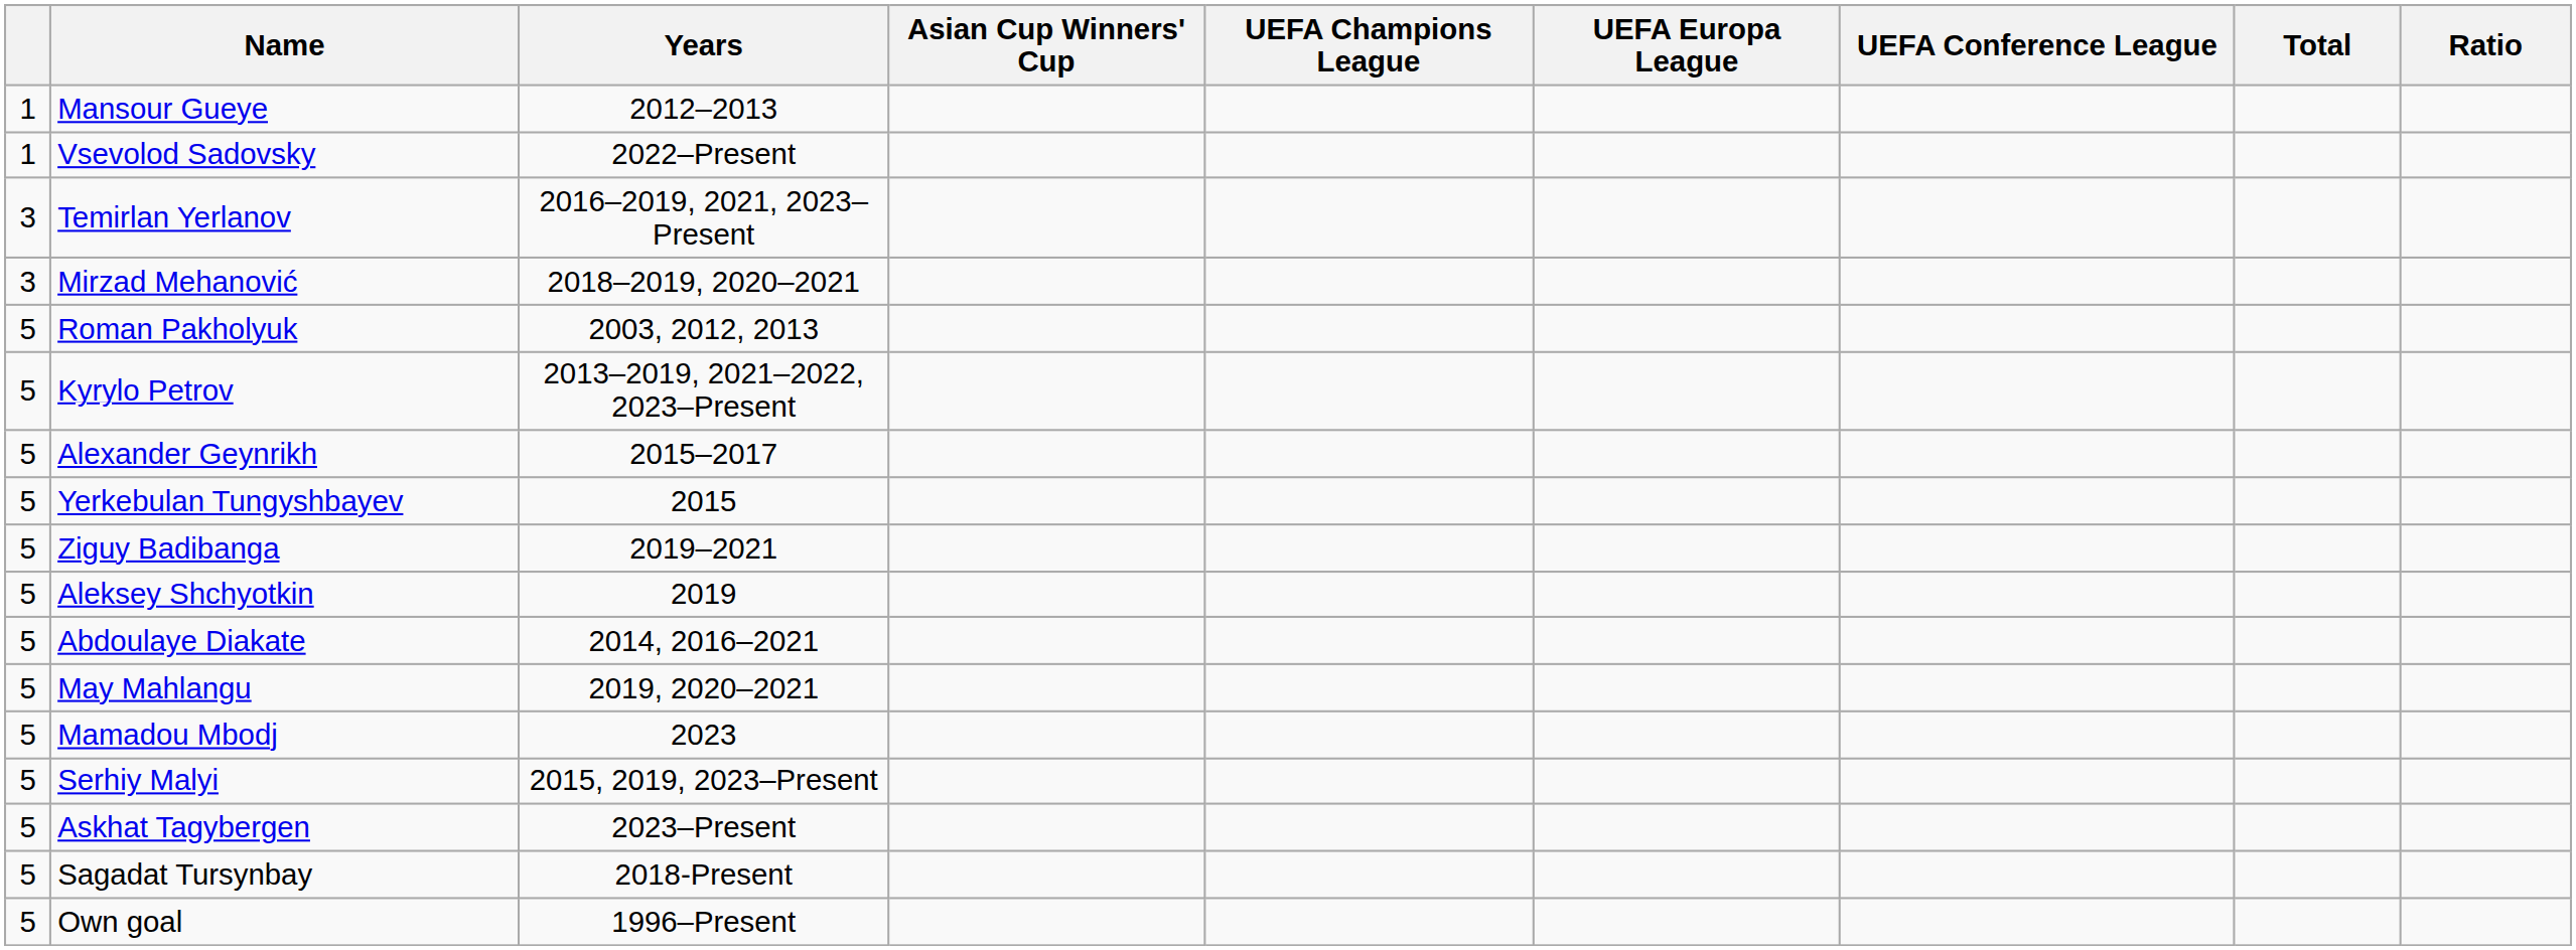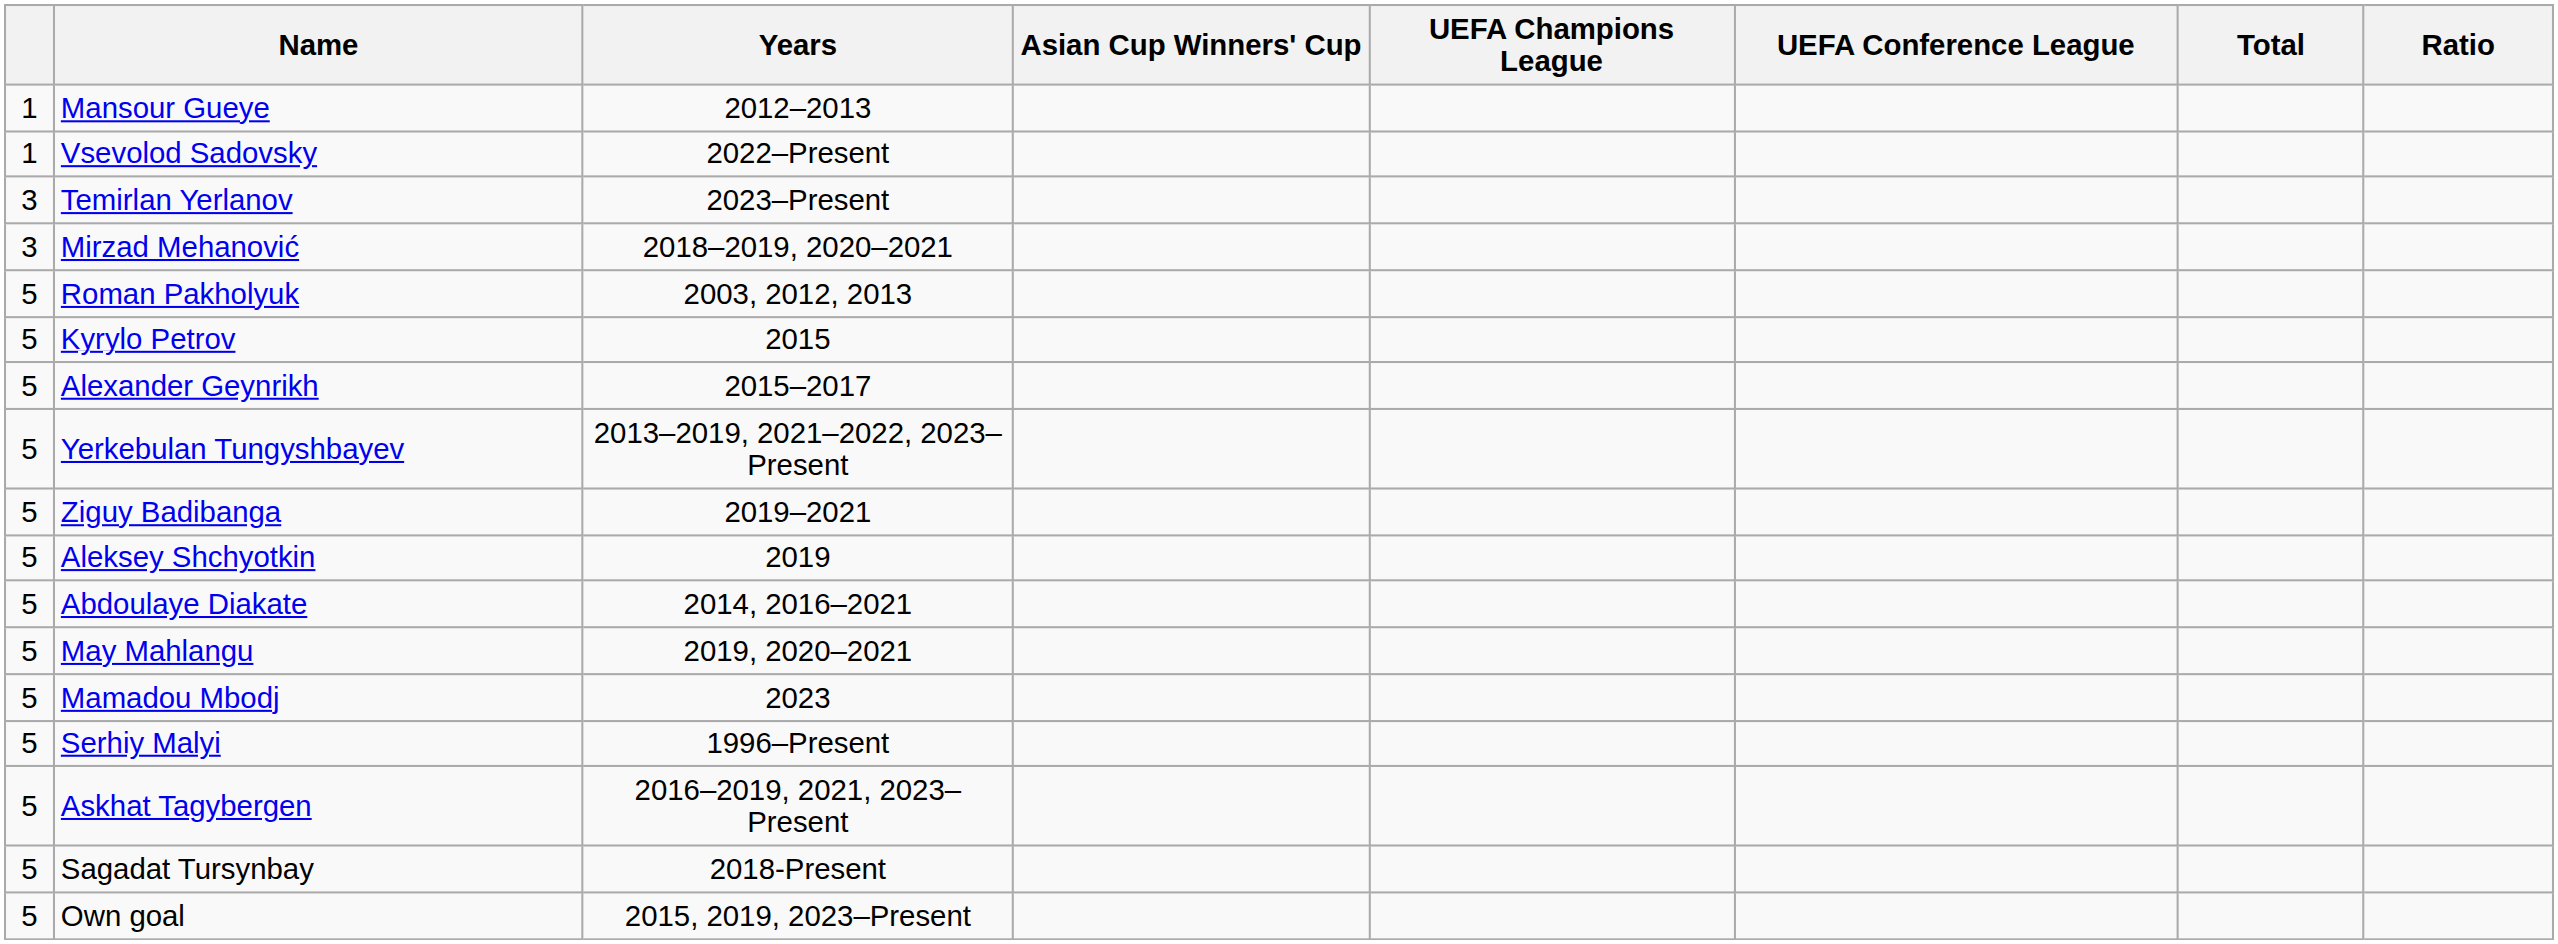- column: UEFA Europa League
Temirlan Yerlanov | Years: 2016–2019, 2021, 2023–Present -> 2023–Present
Kyrylo Petrov | Years: 2013–2019, 2021–2022, 2023–Present -> 2015
Yerkebulan Tungyshbayev | Years: 2015 -> 2013–2019, 2021–2022, 2023–Present
Serhiy Malyi | Years: 2015, 2019, 2023–Present -> 1996–Present
Askhat Tagybergen | Years: 2023–Present -> 2016–2019, 2021, 2023–Present
Own goal | Years: 1996–Present -> 2015, 2019, 2023–Present
